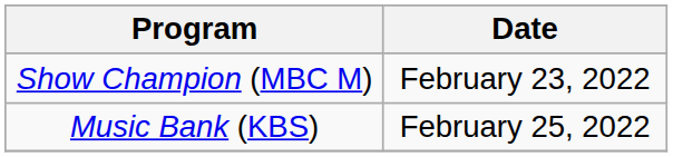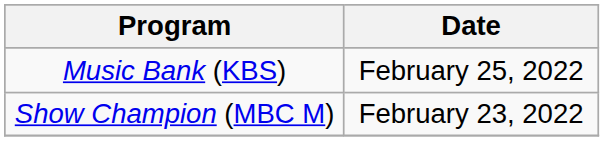rows swapped: Music Bank (KBS) <-> Show Champion (MBC M)
